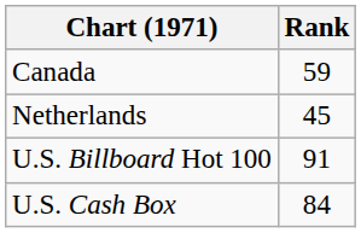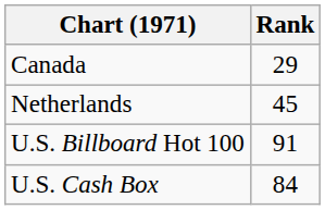Canada | Rank: 59 -> 29
